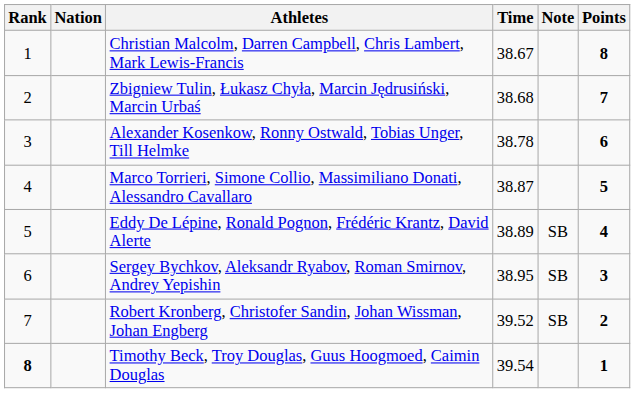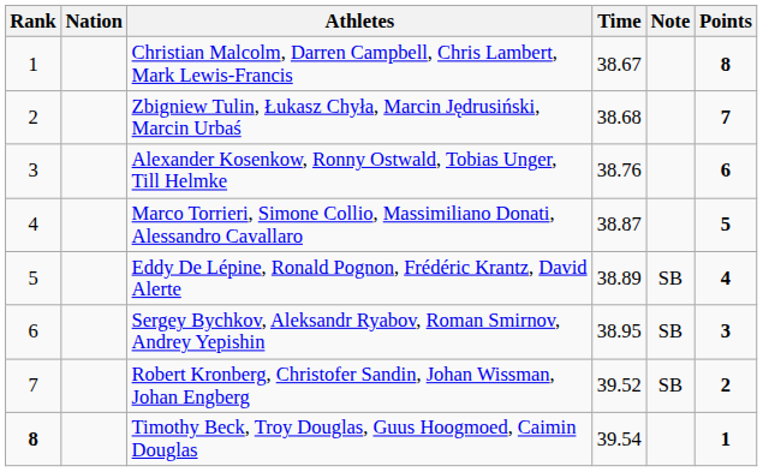Alexander Kosenkow, Ronny Ostwald, Tobias Unger, Till Helmke | Time: 38.78 -> 38.76
